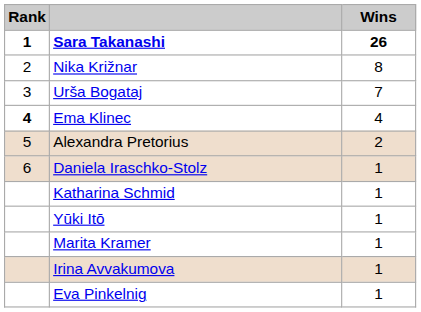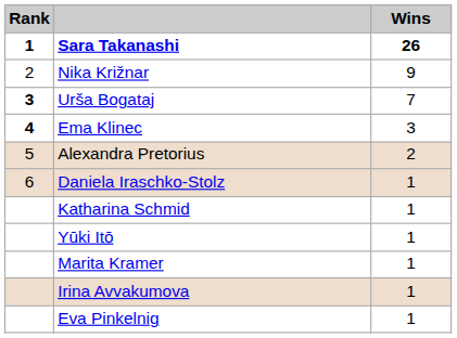Nika Križnar | Wins: 8 -> 9
Urša Bogataj | Rank: normal -> bold
Ema Klinec | Wins: 4 -> 3
